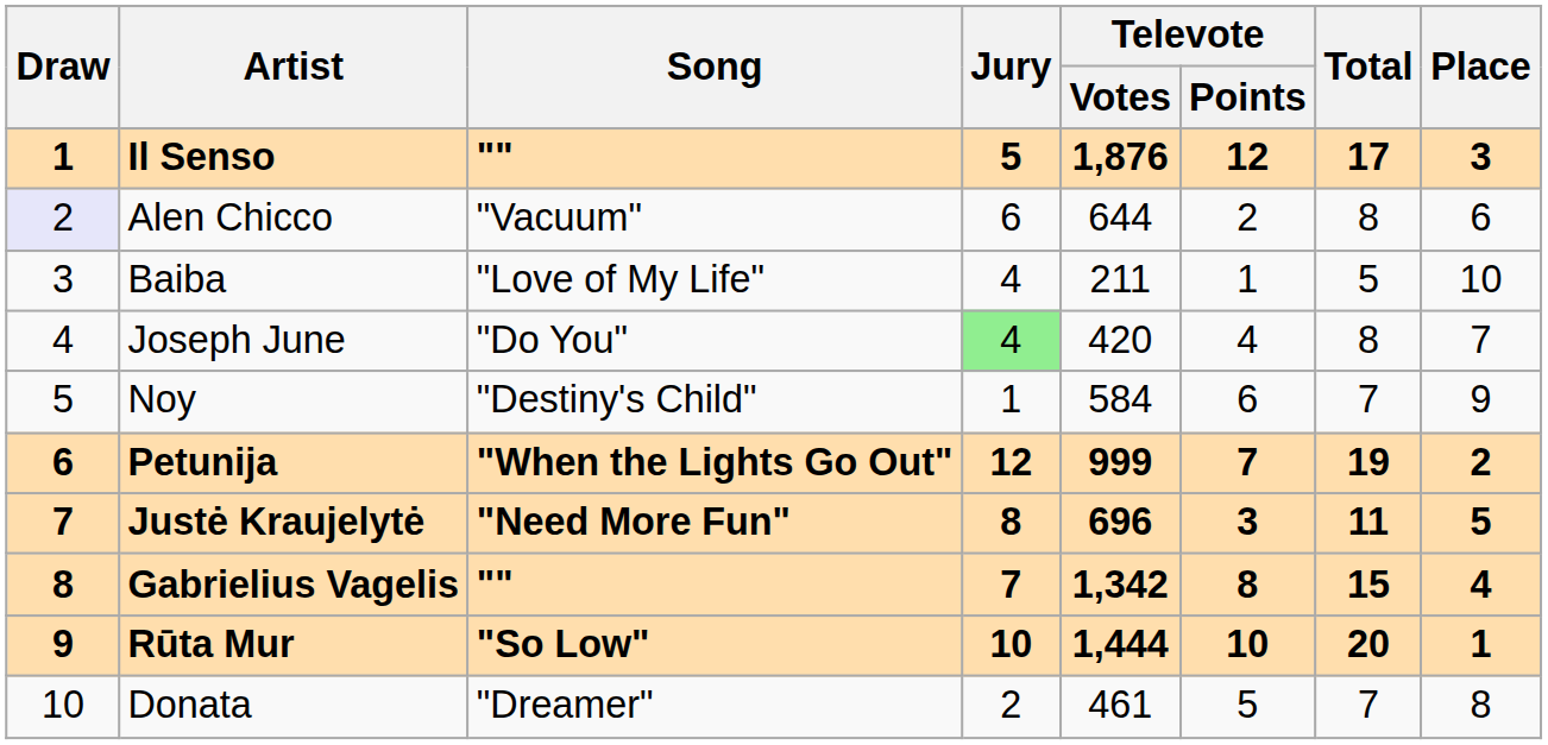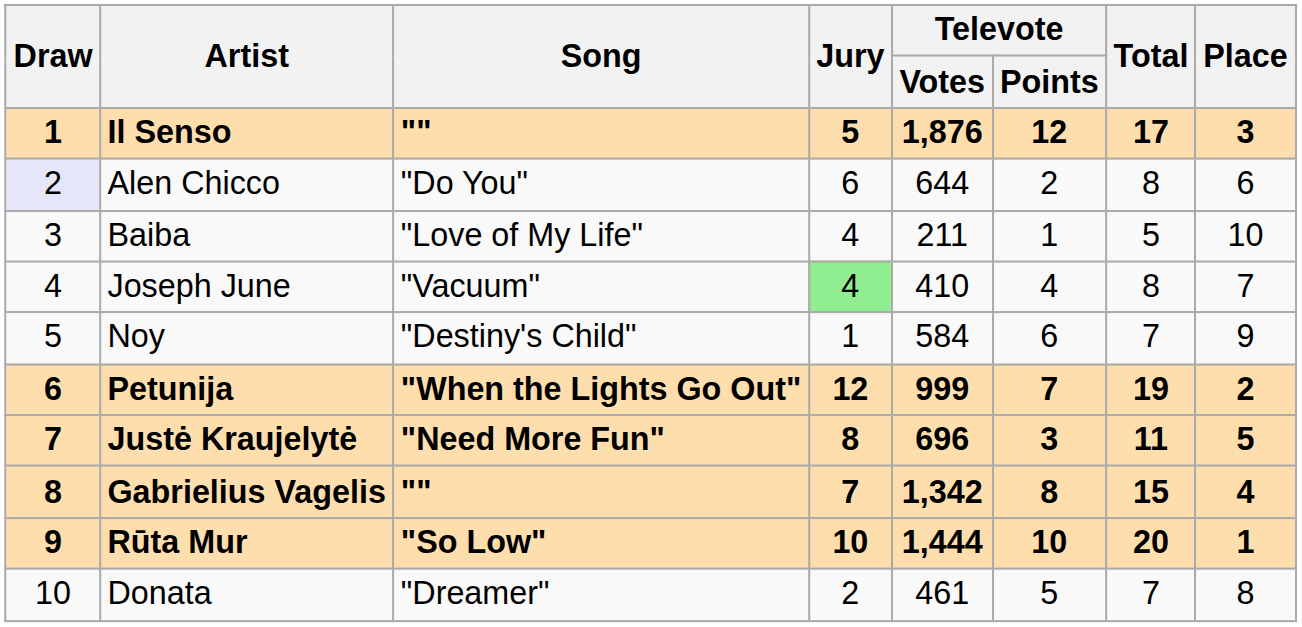Alen Chicco | Song: "Vacuum" -> "Do You"
Joseph June | Song: "Do You" -> "Vacuum"
Joseph June | Televote / Votes: 420 -> 410
